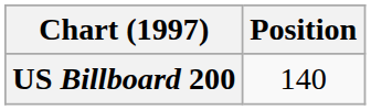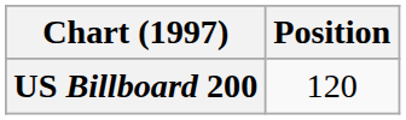US Billboard 200 | Position: 140 -> 120
